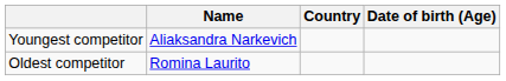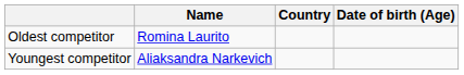rows swapped: Youngest competitor <-> Oldest competitor
